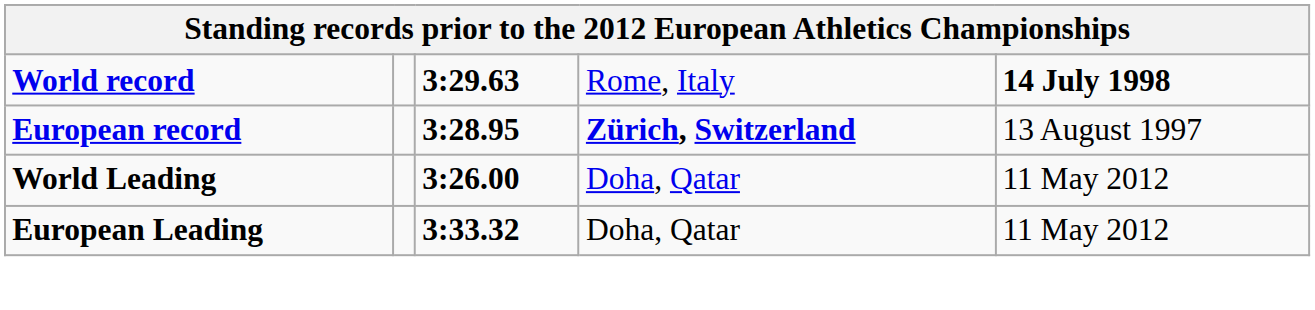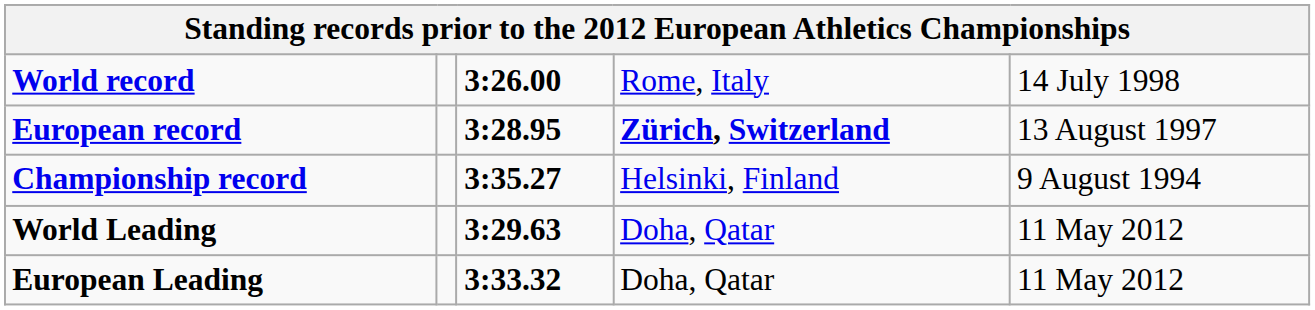World record | column 3: 3:29.63 -> 3:26.00
World record | column 5: bold -> normal
+ row: Championship record | 3:35.27 | Helsinki, Finland | 9 August 1994
World Leading | column 3: 3:26.00 -> 3:29.63
